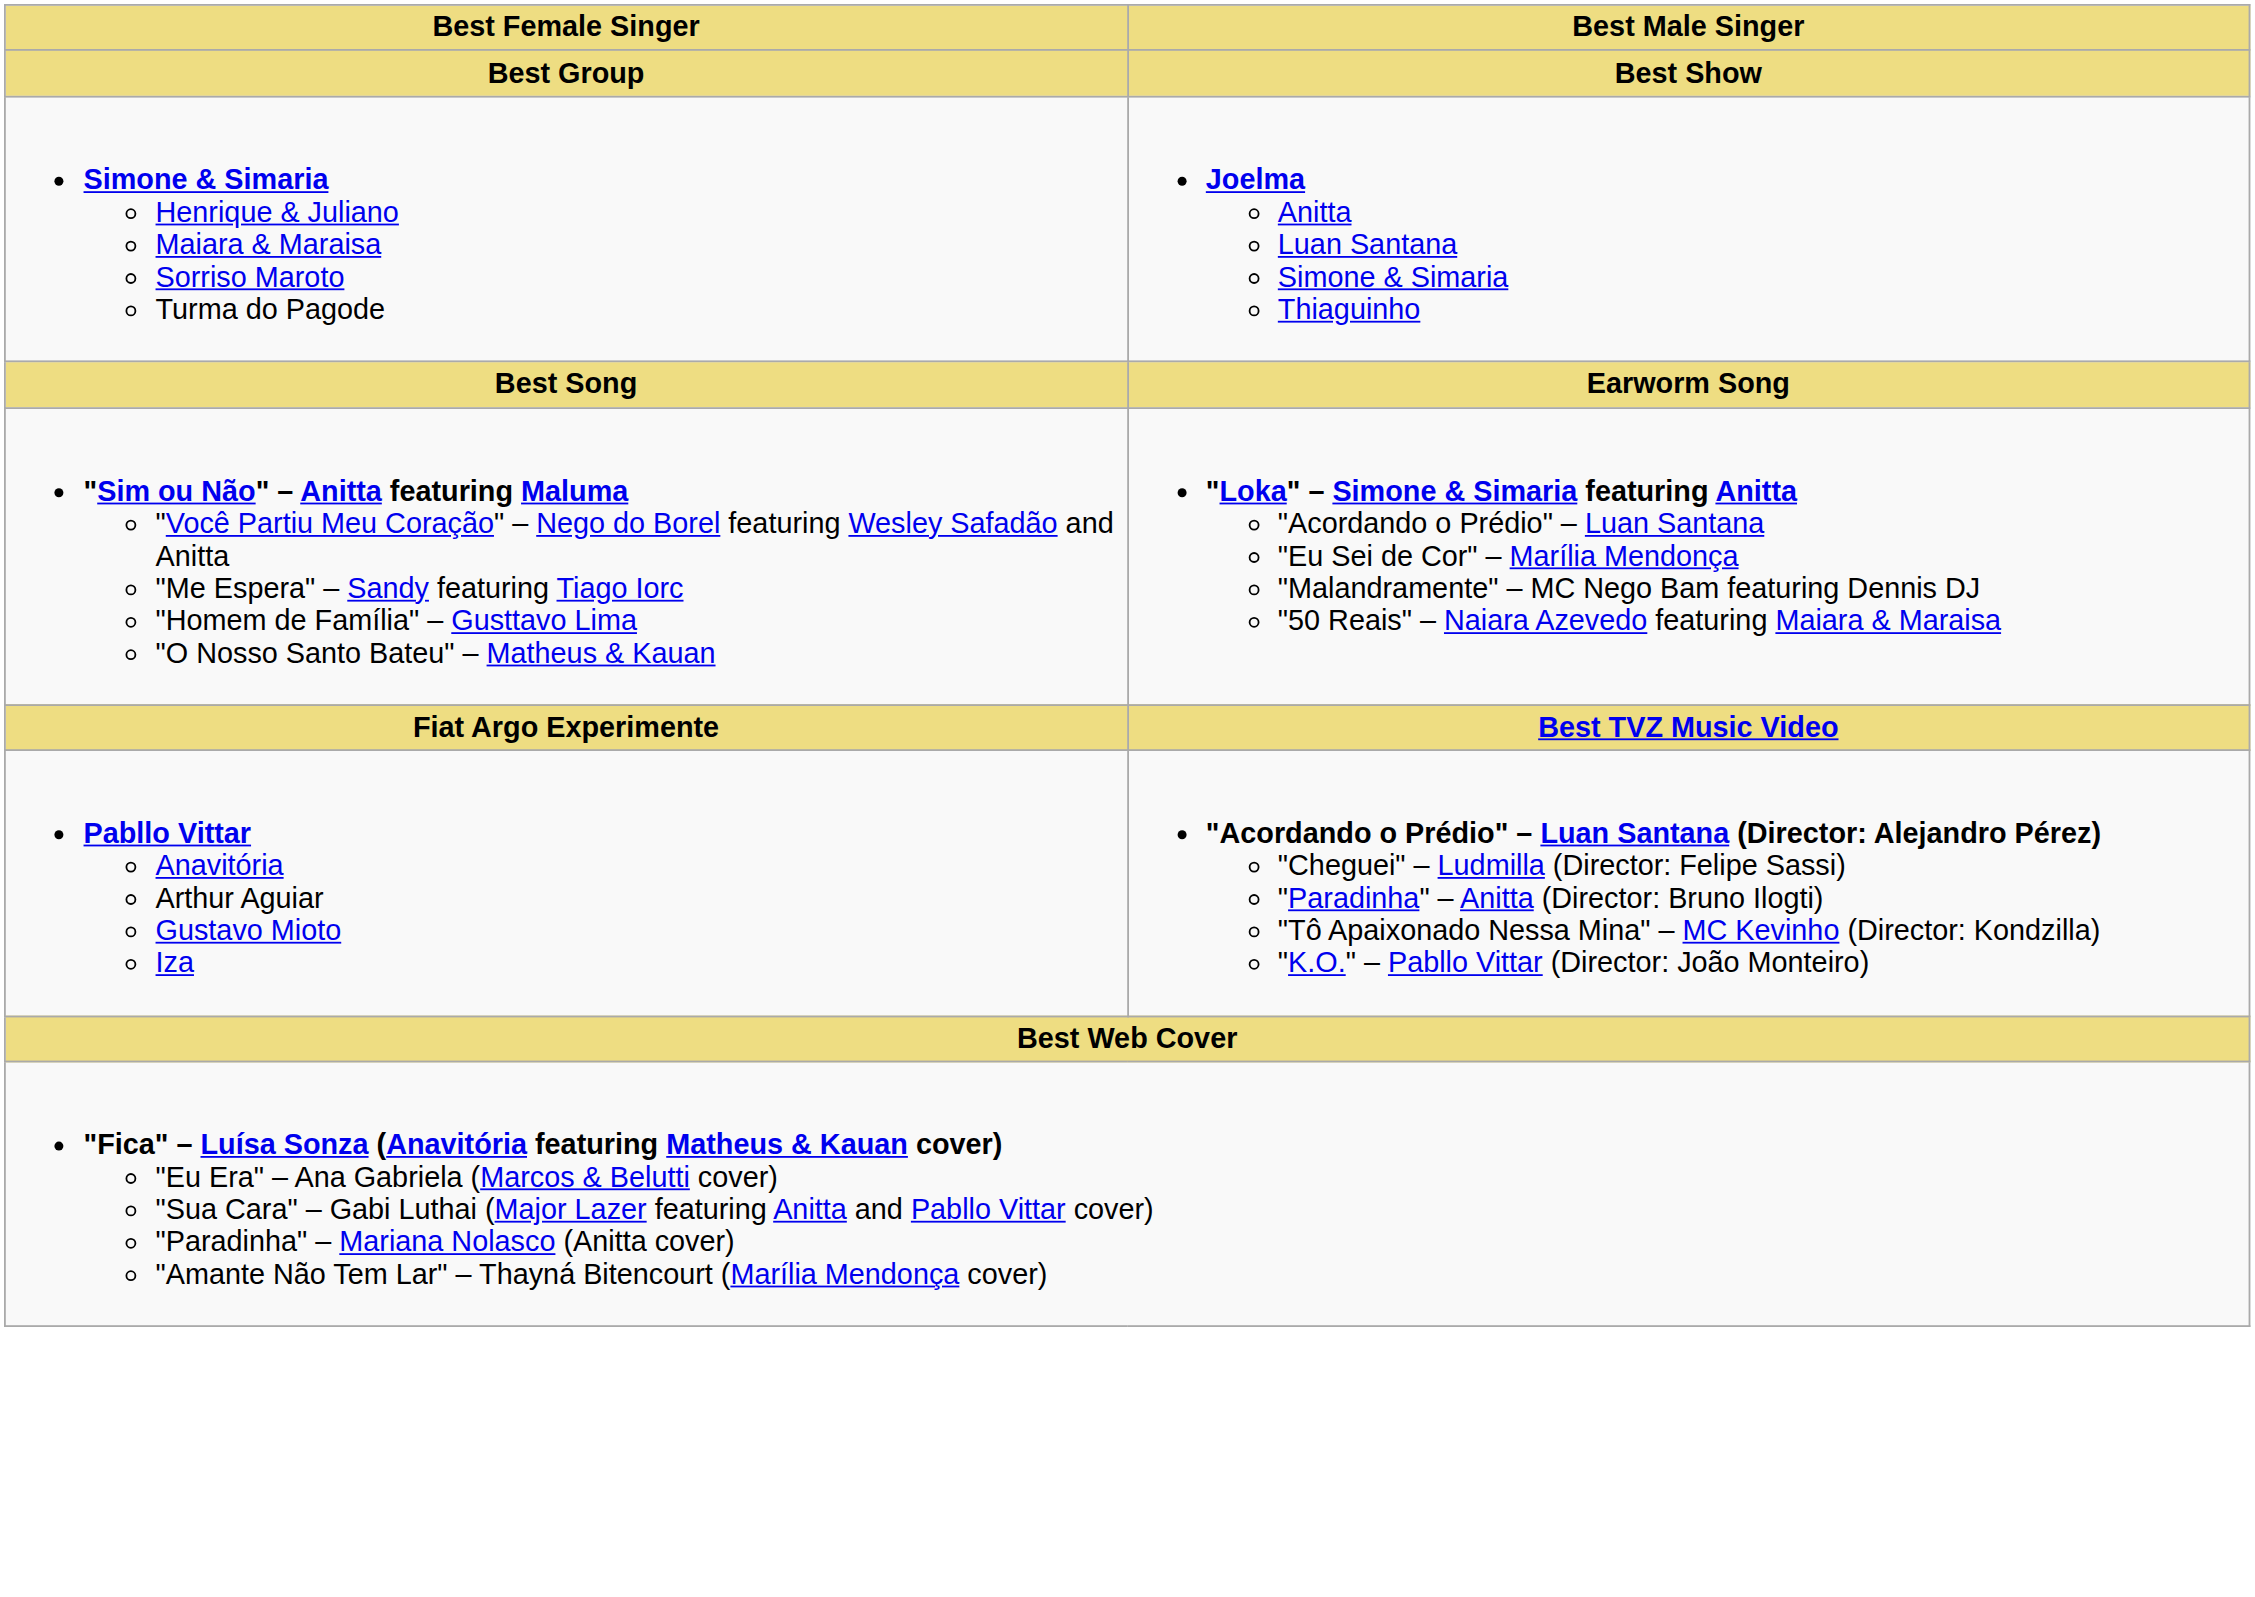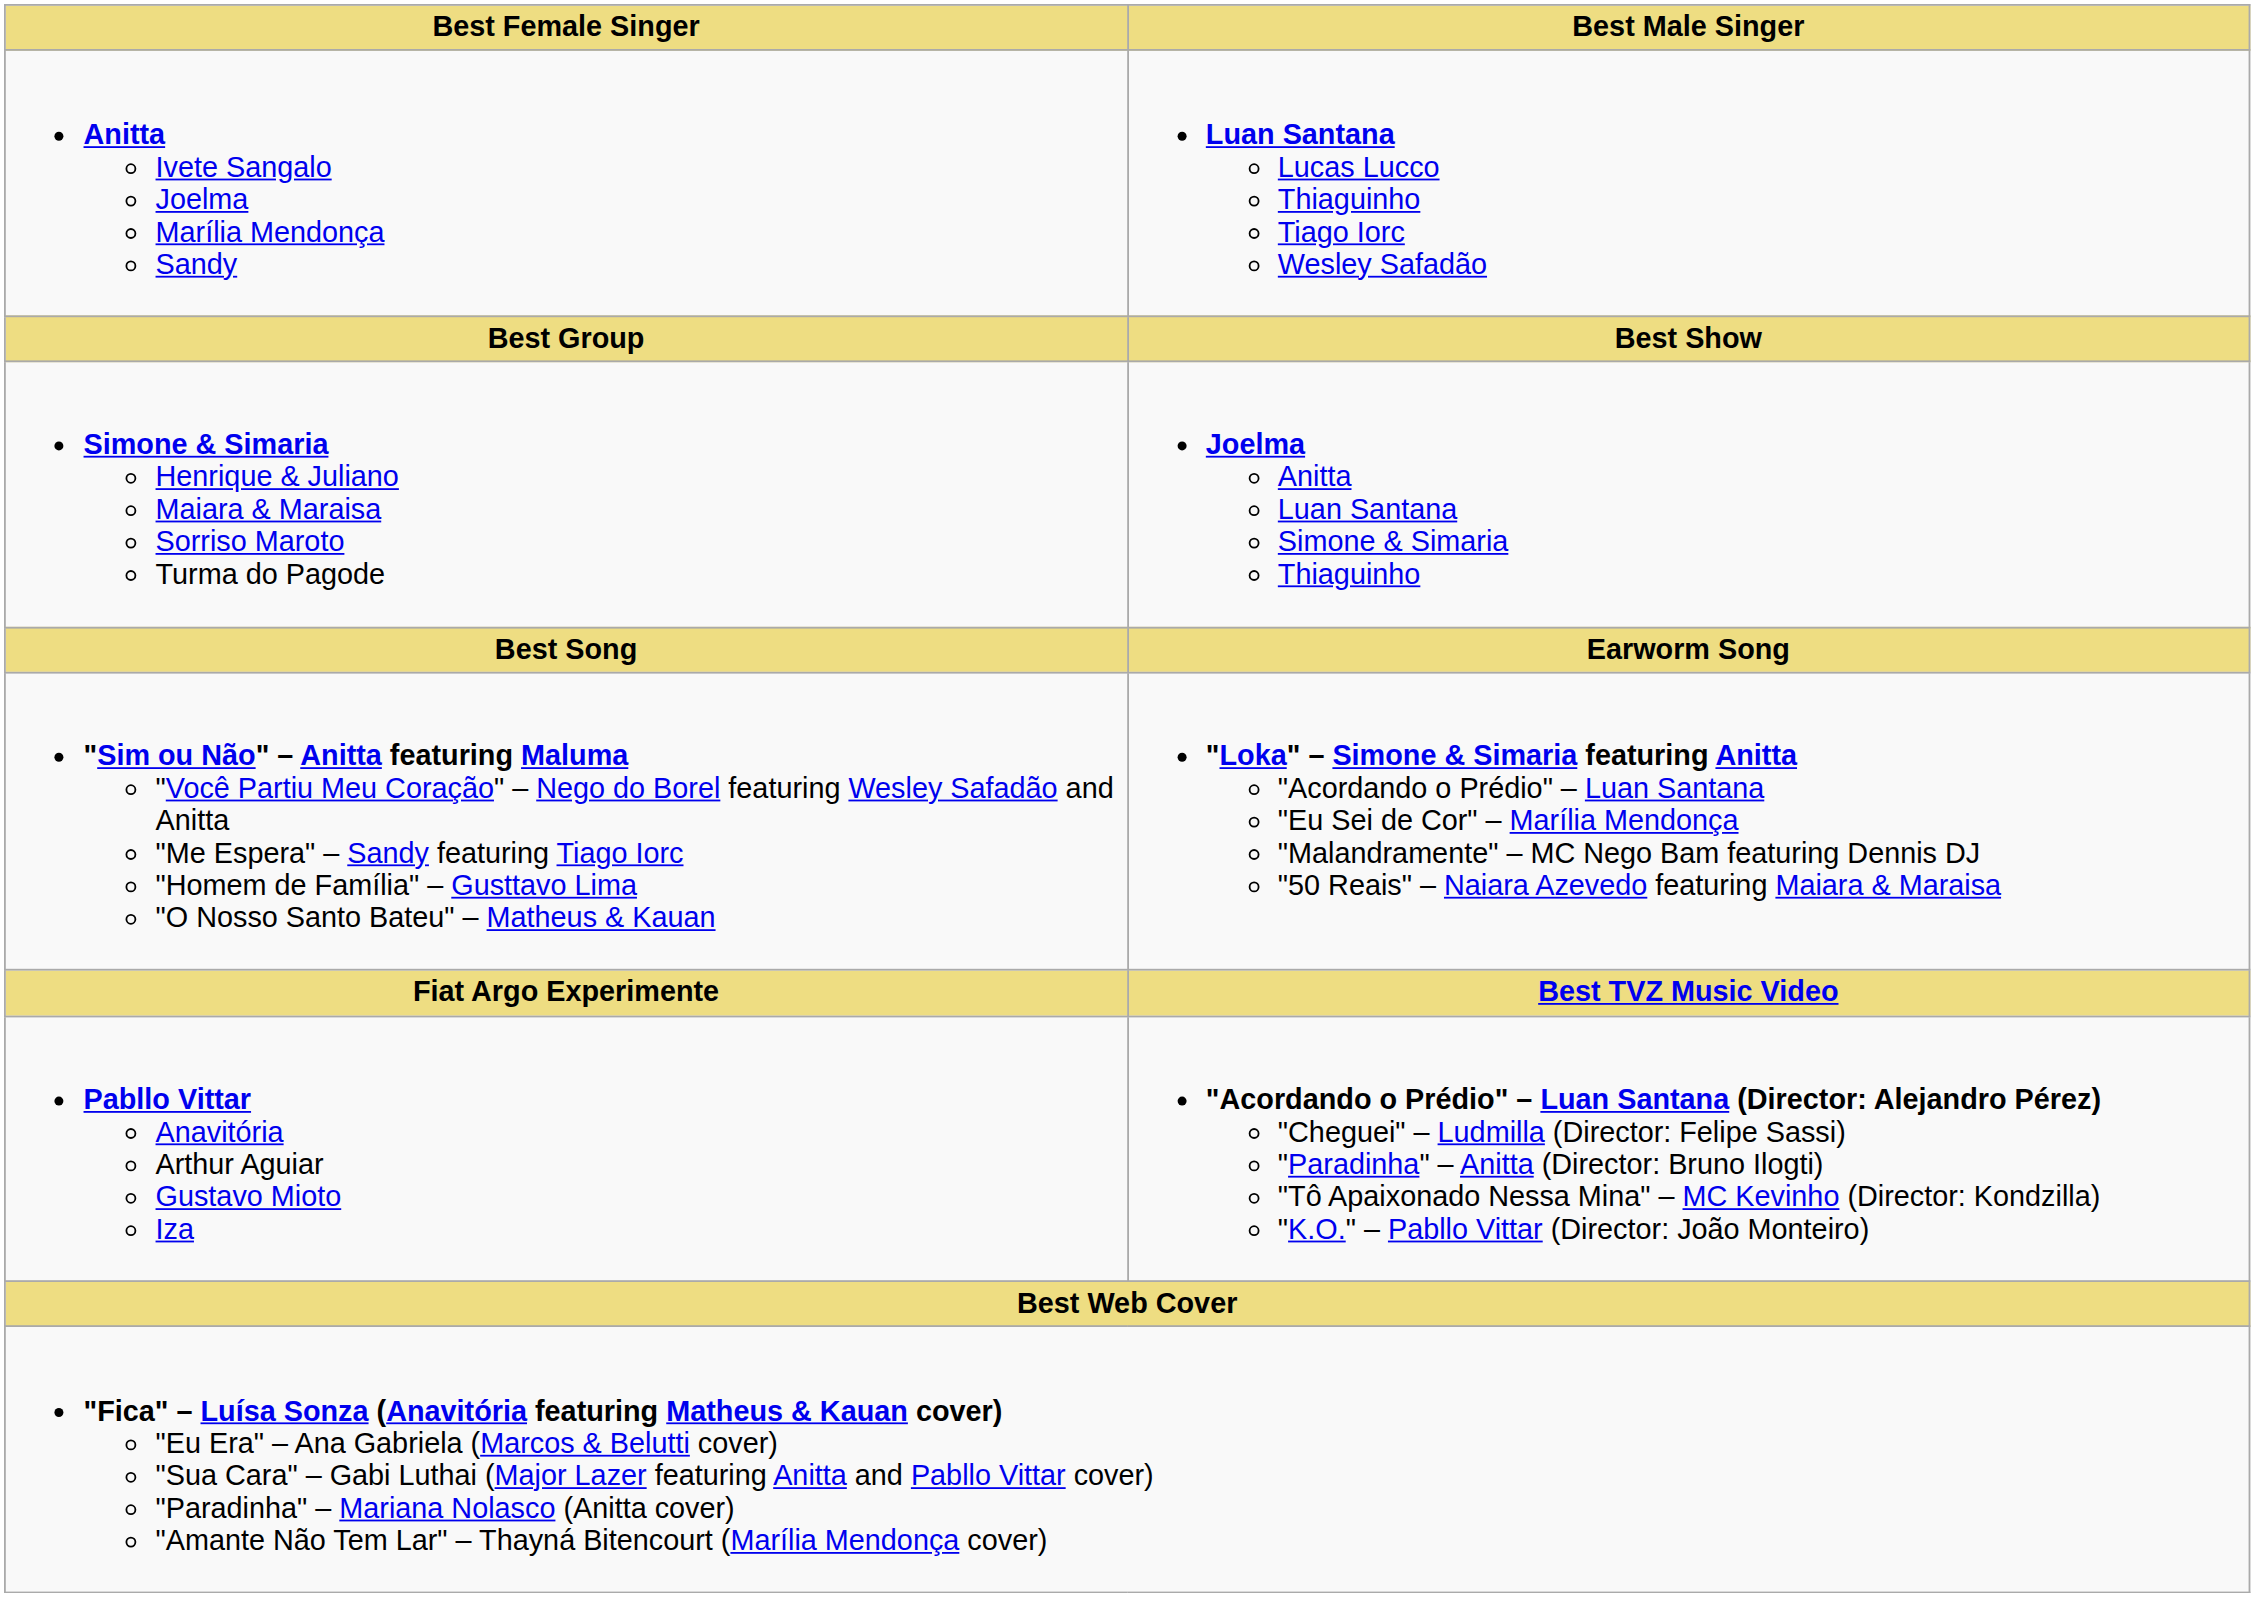+ row: Anitta Ivete Sangalo Joelma Marília Mendonça Sandy | Luan Santana Lucas Lucco Thiaguinho Tiago Iorc Wesley Safadão
